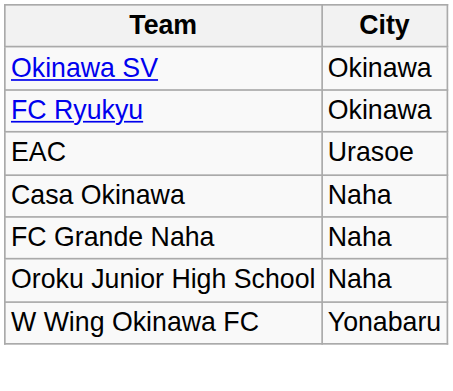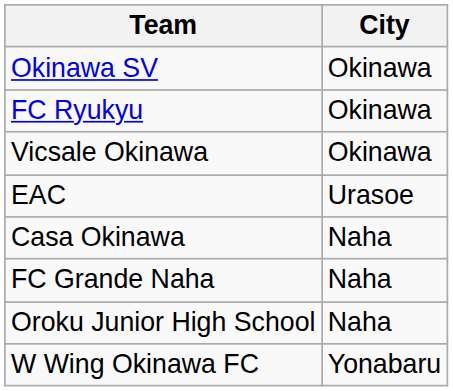+ row: Vicsale Okinawa | Okinawa
